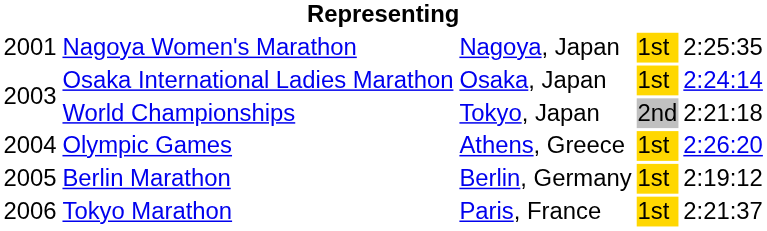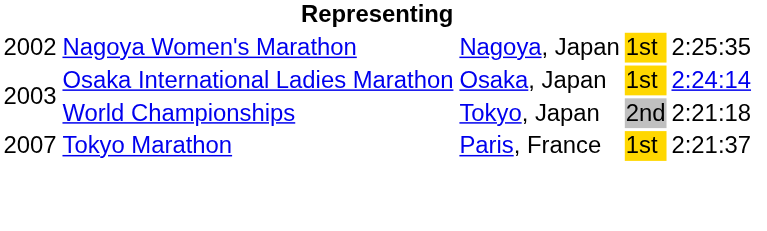Nagoya Women's Marathon | column 1: 2001 -> 2002
- row: 2004 | Olympic Games | Athens, Greece | 1st | 2:26:20
- row: 2005 | Berlin Marathon | Berlin, Germany | 1st | 2:19:12
Tokyo Marathon | column 1: 2006 -> 2007
